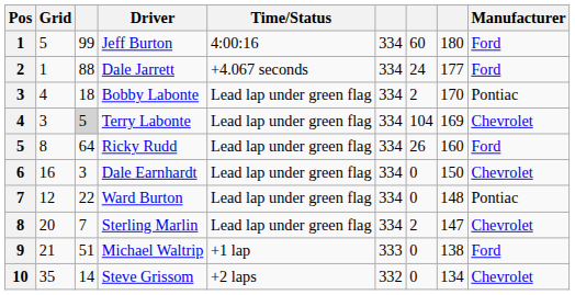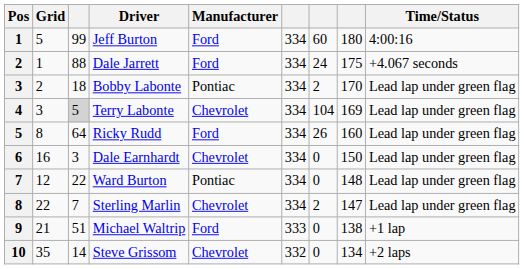columns swapped: Manufacturer <-> Time/Status
Dale Jarrett | column 8: 177 -> 175
Bobby Labonte | Grid: 4 -> 2
Sterling Marlin | Grid: 20 -> 22
